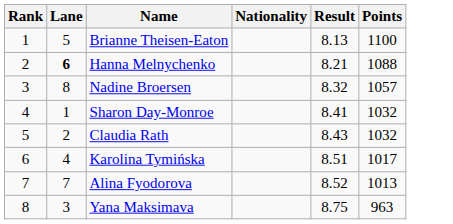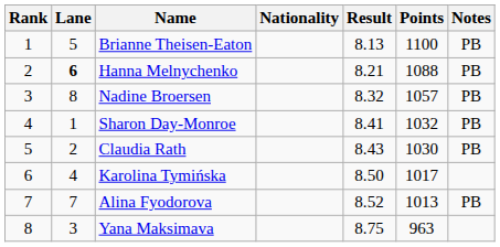+ column: Notes | PB | PB | PB | PB | PB | PB
Claudia Rath | Points: 1032 -> 1030
Karolina Tymińska | Result: 8.51 -> 8.50
